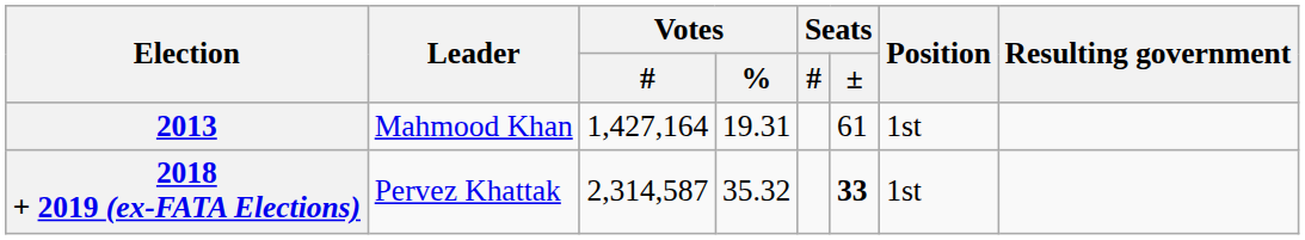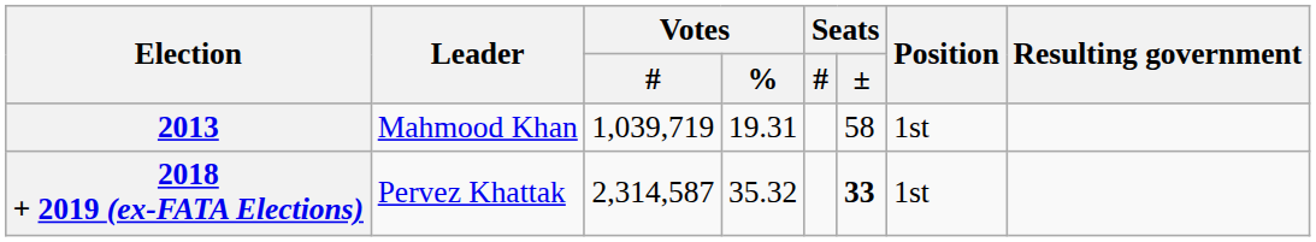2013 | Votes / #: 1,427,164 -> 1,039,719
2013 | Seats / ±: 61 -> 58
